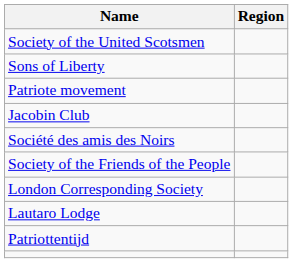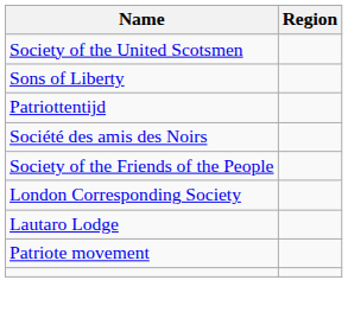rows swapped: Patriottentijd <-> Patriote movement
- row: Jacobin Club
